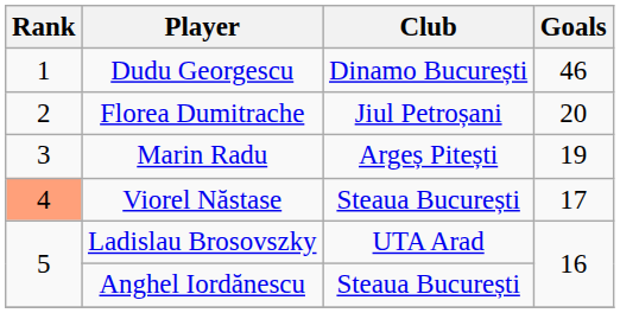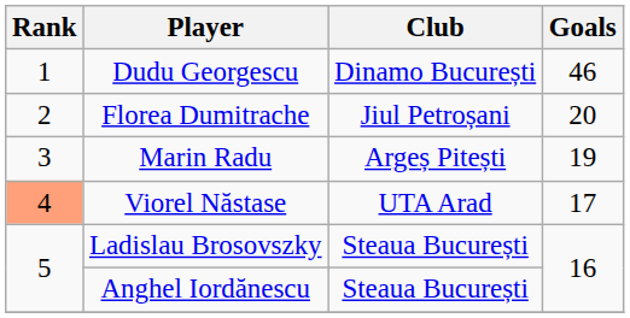Viorel Năstase | Club: Steaua București -> UTA Arad
Ladislau Brosovszky | Club: UTA Arad -> Steaua București
